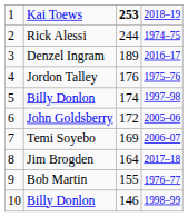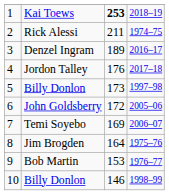Rick Alessi | column 3: 244 -> 211
Jordon Talley | column 4: 1975–76 -> 2017–18
5 / Billy Donlon | column 3: 174 -> 173
Jim Brogden | column 4: 2017–18 -> 1975–76
Bob Martin | column 3: 155 -> 153
